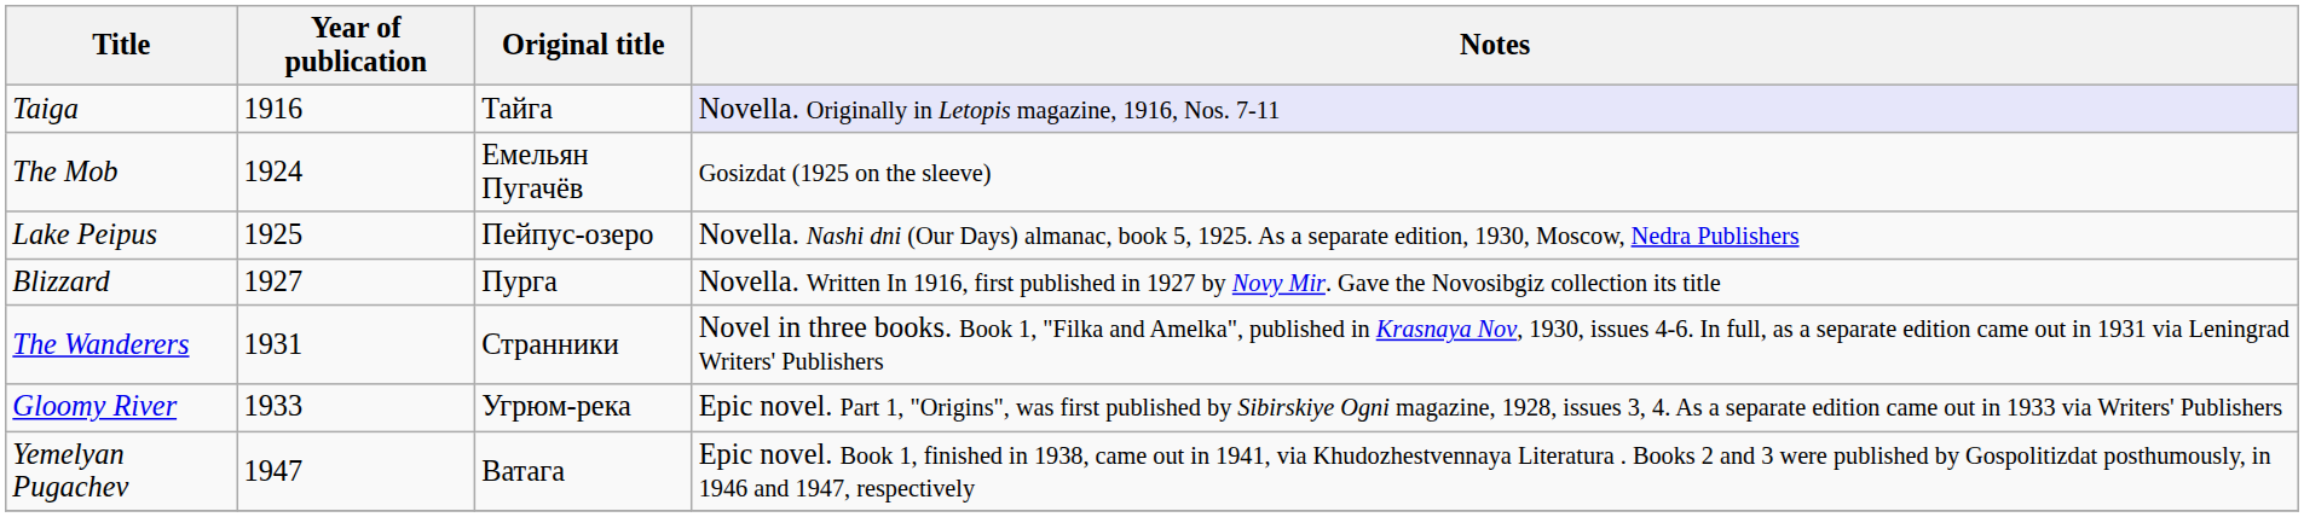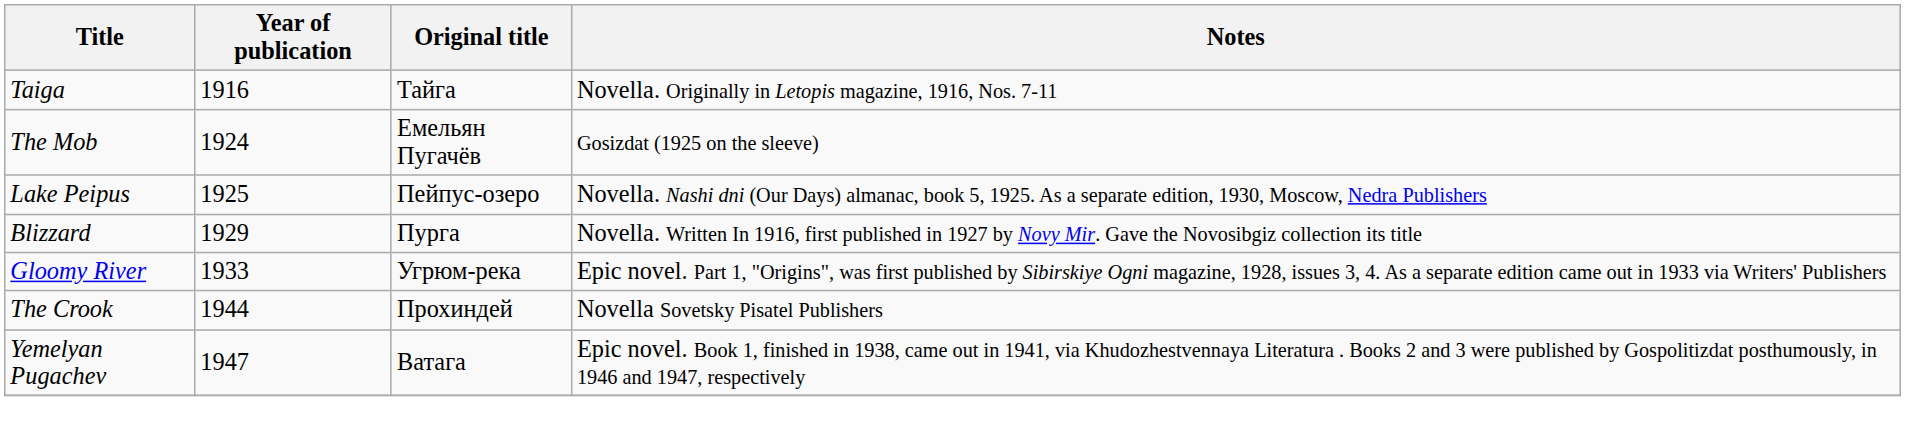Taiga | Notes: lavender background -> no background
Blizzard | Year of publication: 1927 -> 1929
- row: The Wanderers | 1931 | Странники | Novel in three books. Book 1, "Filka and Amelka", published in Krasnaya Nov, 1930, issues 4-6. In full, as a separate edition came out in 1931 via Leningrad Writers' Publishers
+ row: The Crook | 1944 | Прохиндей | Novella Sovetsky Pisatel Publishers
